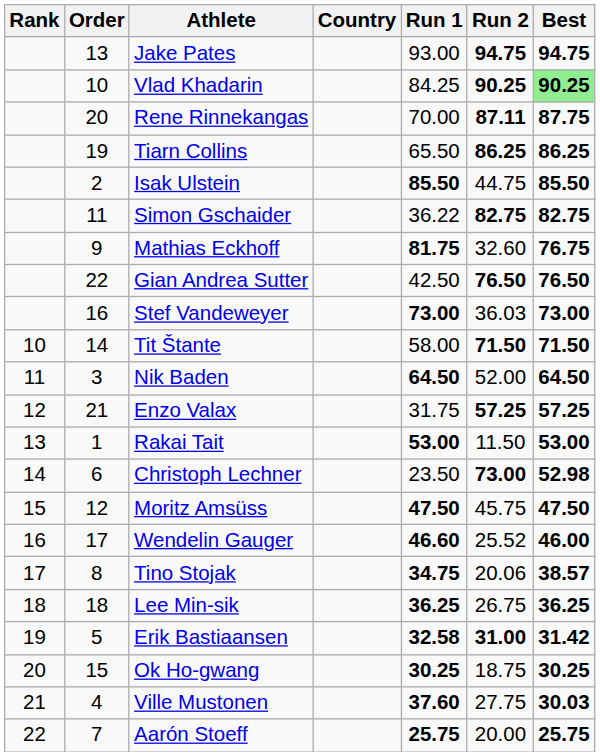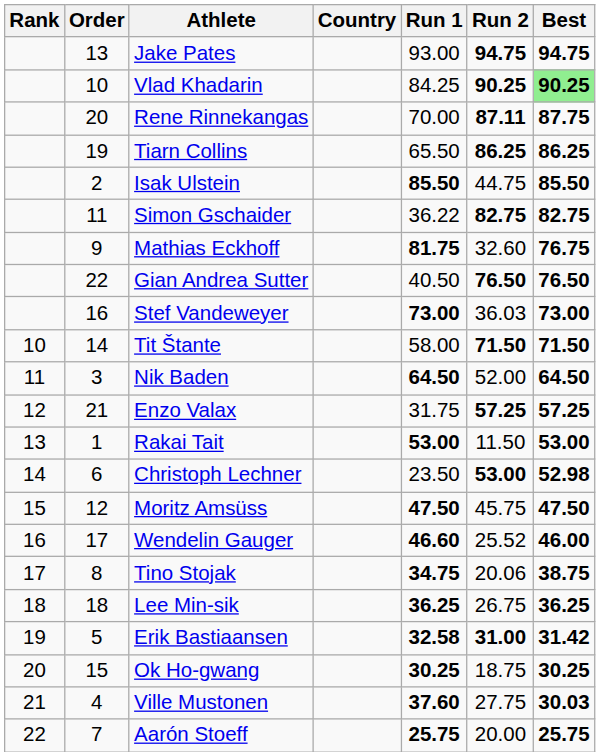Gian Andrea Sutter | Run 1: 42.50 -> 40.50
Christoph Lechner | Run 2: 73.00 -> 53.00
Tino Stojak | Best: 38.57 -> 38.75
